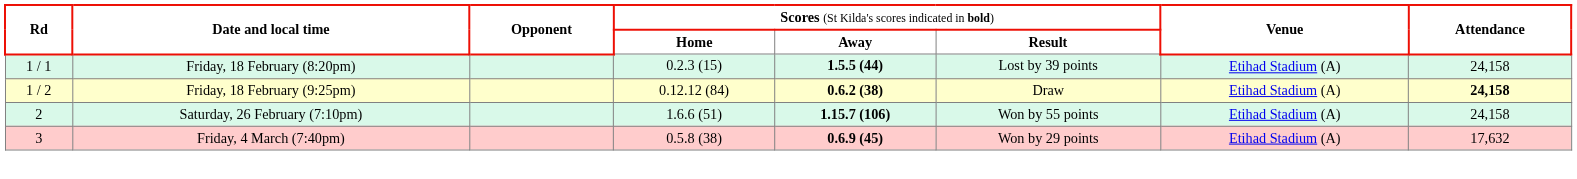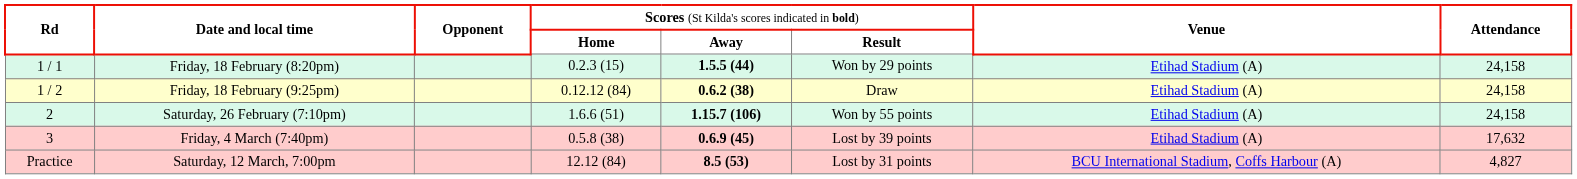Friday, 18 February (8:20pm) | column 6: Lost by 39 points -> Won by 29 points
Friday, 18 February (9:25pm) | column 8: bold -> normal
Friday, 4 March (7:40pm) | column 6: Won by 29 points -> Lost by 39 points
+ row: Practice | Saturday, 12 March, 7:00pm | 12.12 (84) | 8.5 (53) | Lost by 31 points | BCU International Stadium, Coffs Harbour (A) | 4,827
